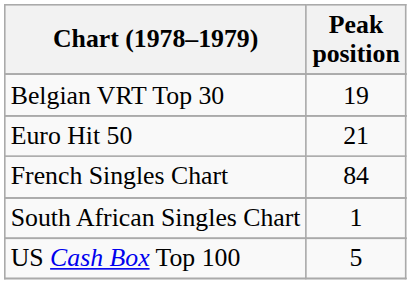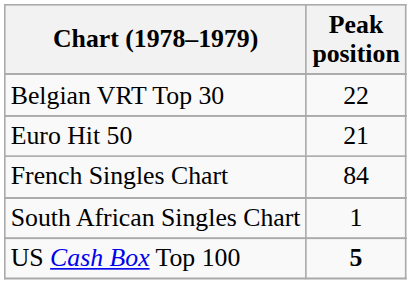Belgian VRT Top 30 | Peak position: 19 -> 22
US Cash Box Top 100 | Peak position: normal -> bold
